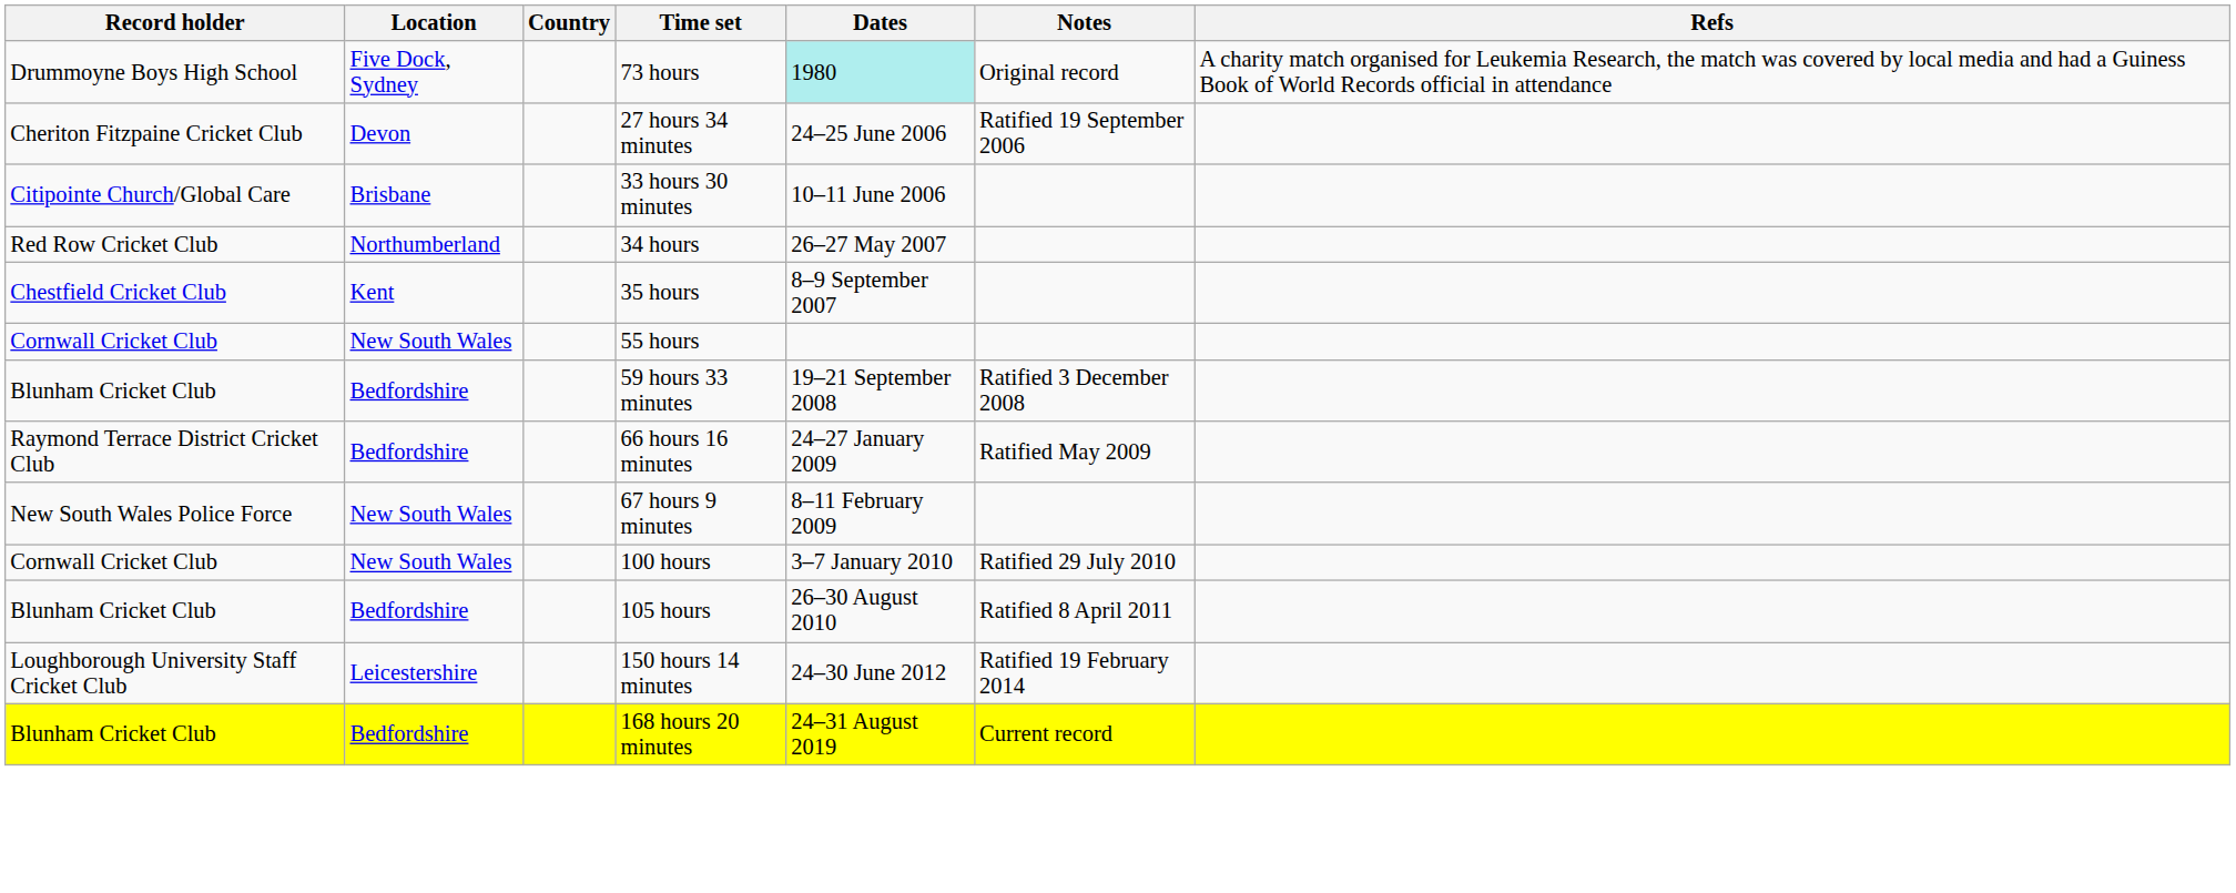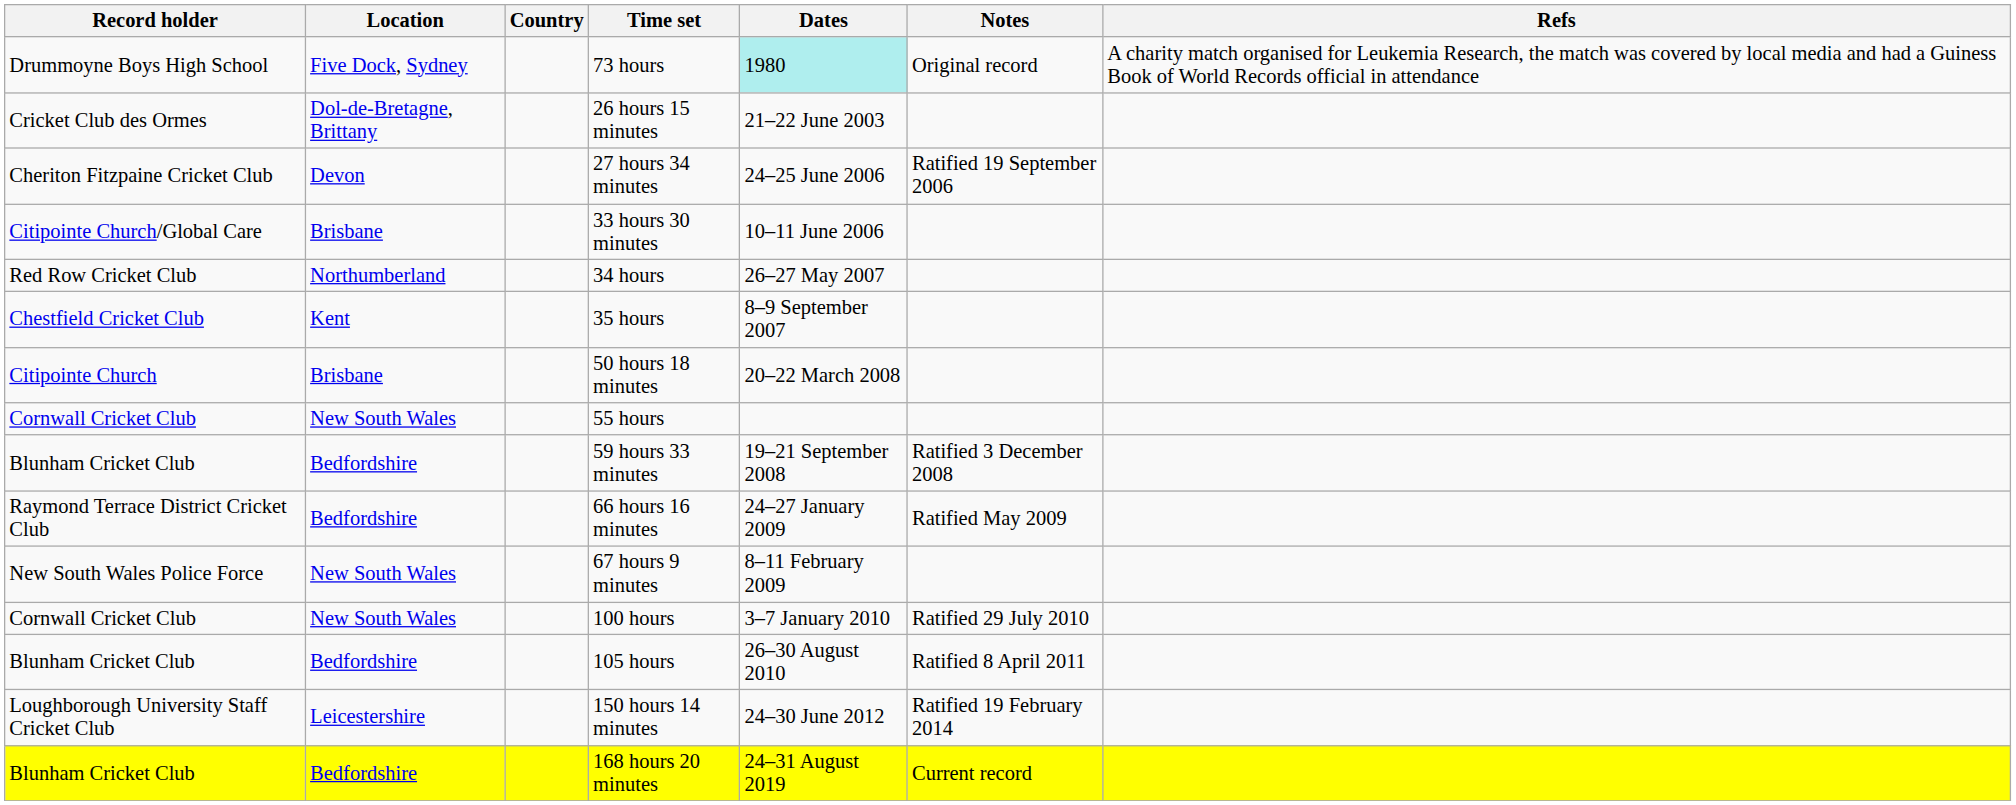+ row: Cricket Club des Ormes | Dol-de-Bretagne, Brittany | 26 hours 15 minutes | 21–22 June 2003
+ row: Citipointe Church | Brisbane | 50 hours 18 minutes | 20–22 March 2008
